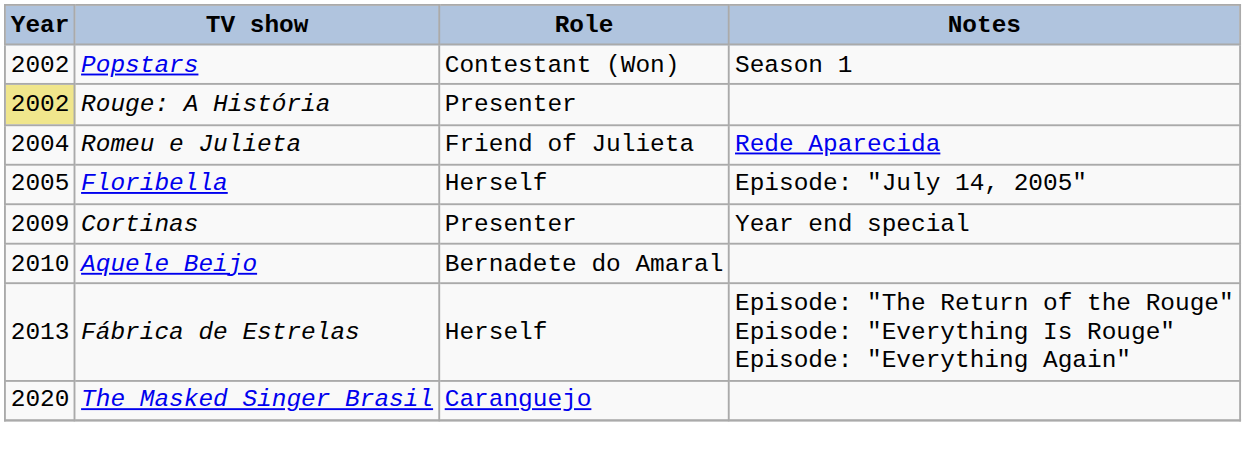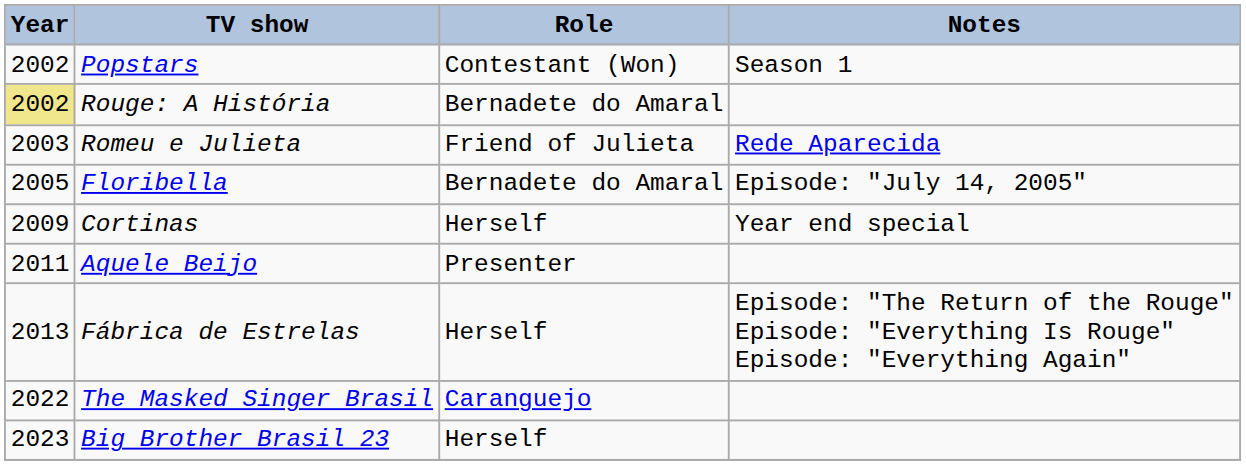Rouge: A História | Role: Presenter -> Bernadete do Amaral
Romeu e Julieta | Year: 2004 -> 2003
Floribella | Role: Herself -> Bernadete do Amaral
Cortinas | Role: Presenter -> Herself
Aquele Beijo | Year: 2010 -> 2011
Aquele Beijo | Role: Bernadete do Amaral -> Presenter
The Masked Singer Brasil | Year: 2020 -> 2022
+ row: 2023 | Big Brother Brasil 23 | Herself
